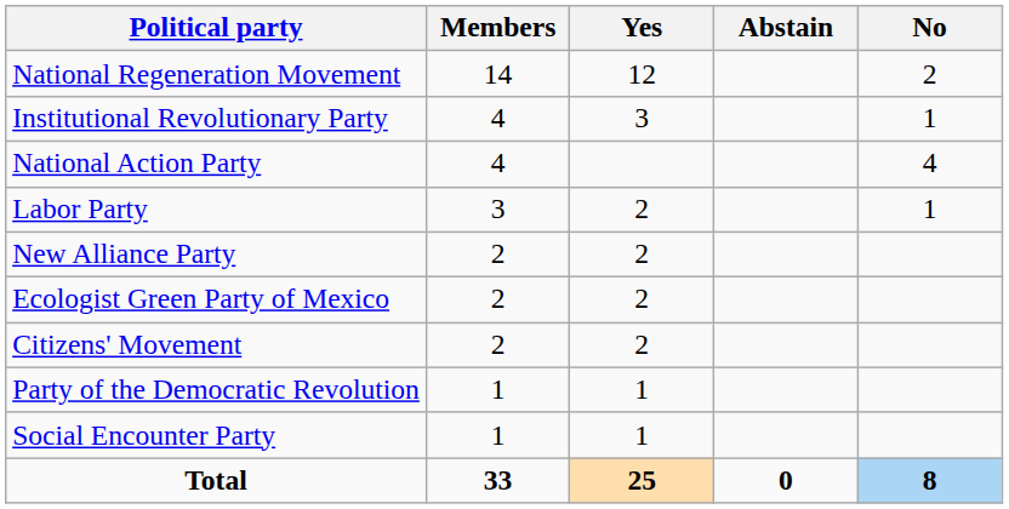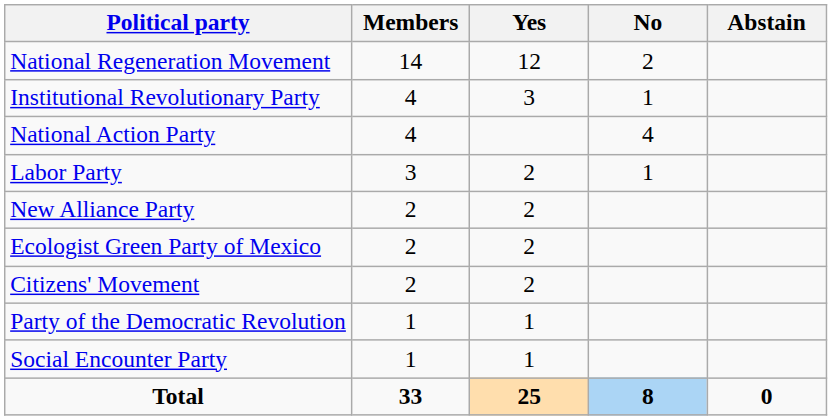columns swapped: No <-> Abstain
